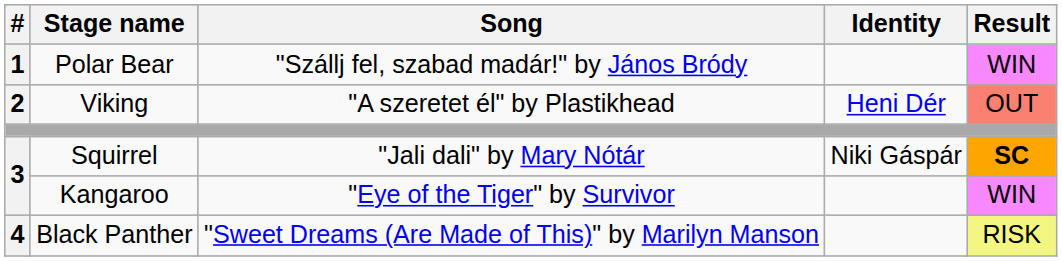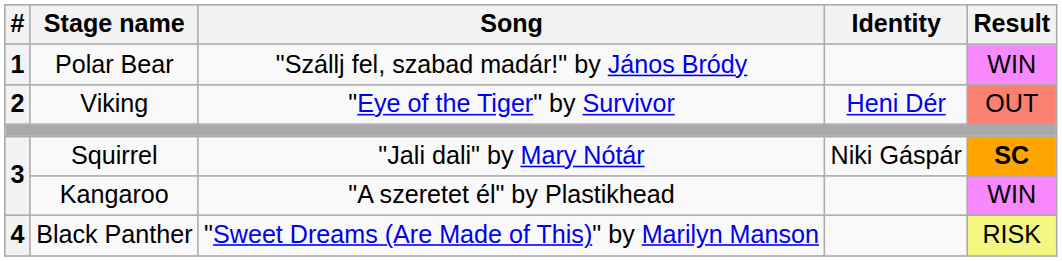Viking | Song: "A szeretet él" by Plastikhead -> "Eye of the Tiger" by Survivor
Kangaroo | Song: "Eye of the Tiger" by Survivor -> "A szeretet él" by Plastikhead
